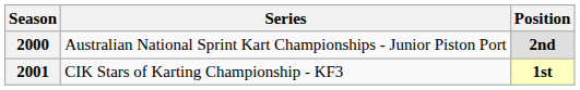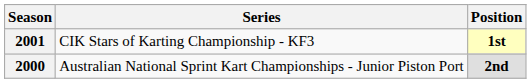rows swapped: 2000 <-> 2001
